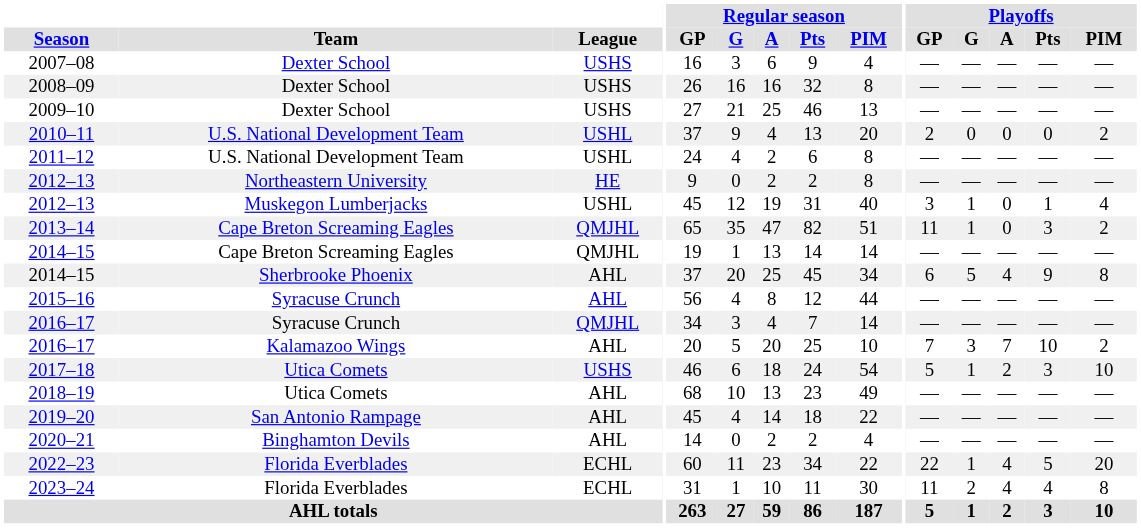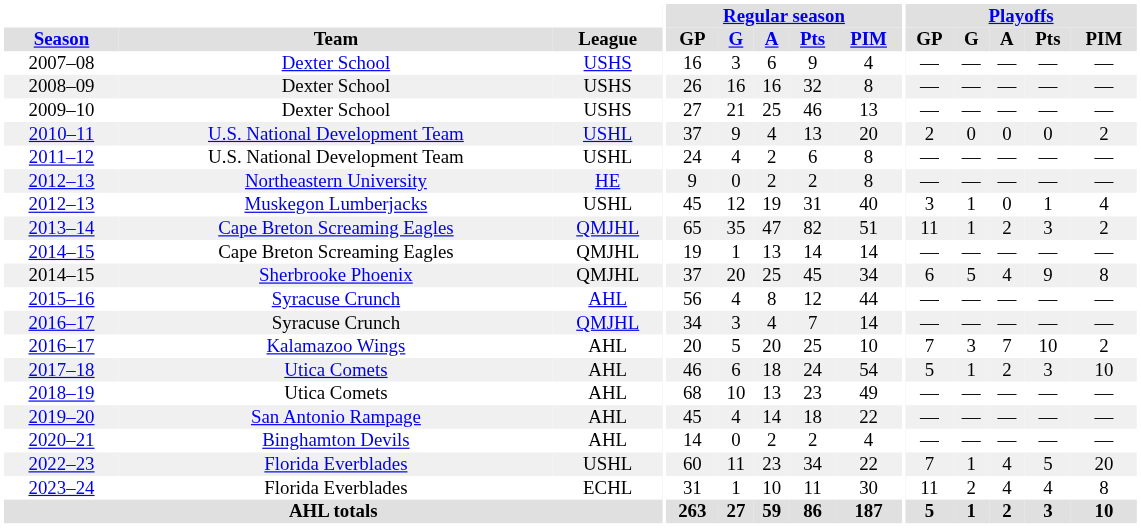2013–14 | Playoffs / A: 0 -> 2
2014–15 / Sherbrooke Phoenix | League: AHL -> QMJHL
2017–18 | League: USHS -> AHL
2022–23 | League: ECHL -> USHL
2022–23 | Playoffs / GP: 22 -> 7
